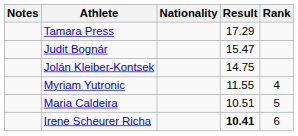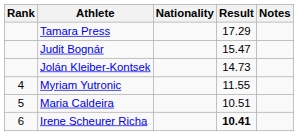columns swapped: Rank <-> Notes
Jolán Kleiber-Kontsek | Result: 14.75 -> 14.73
